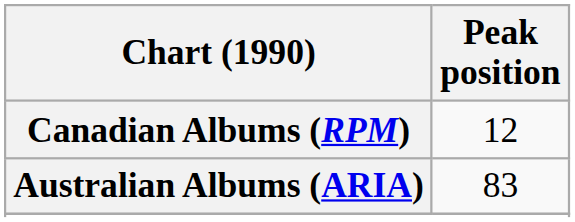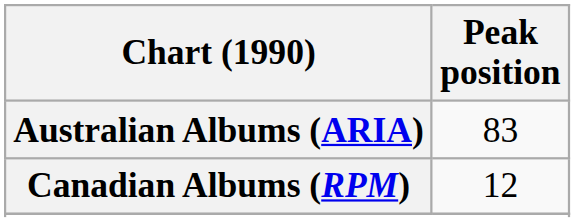rows swapped: Australian Albums (ARIA) <-> Canadian Albums (RPM)
